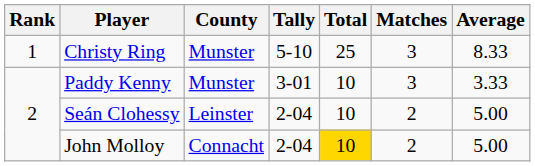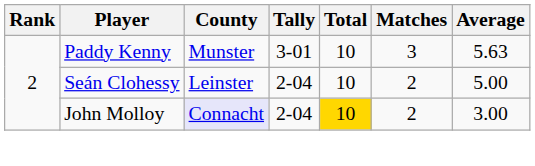- row: 1 | Christy Ring | Munster | 5-10 | 25 | 3 | 8.33
Paddy Kenny | Average: 3.33 -> 5.63
John Molloy | County: no background -> lavender background
John Molloy | Average: 5.00 -> 3.00
